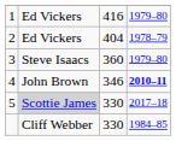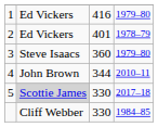2 | column 3: 404 -> 401
4 | column 3: 346 -> 344
4 | column 4: bold -> normal
